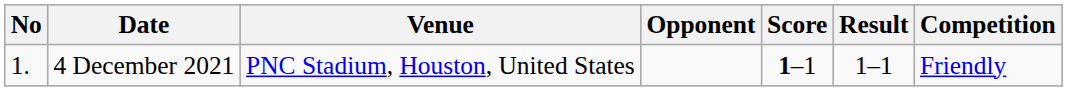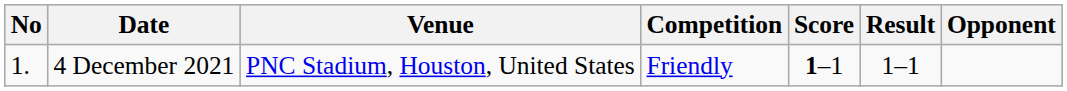columns swapped: Opponent <-> Competition
